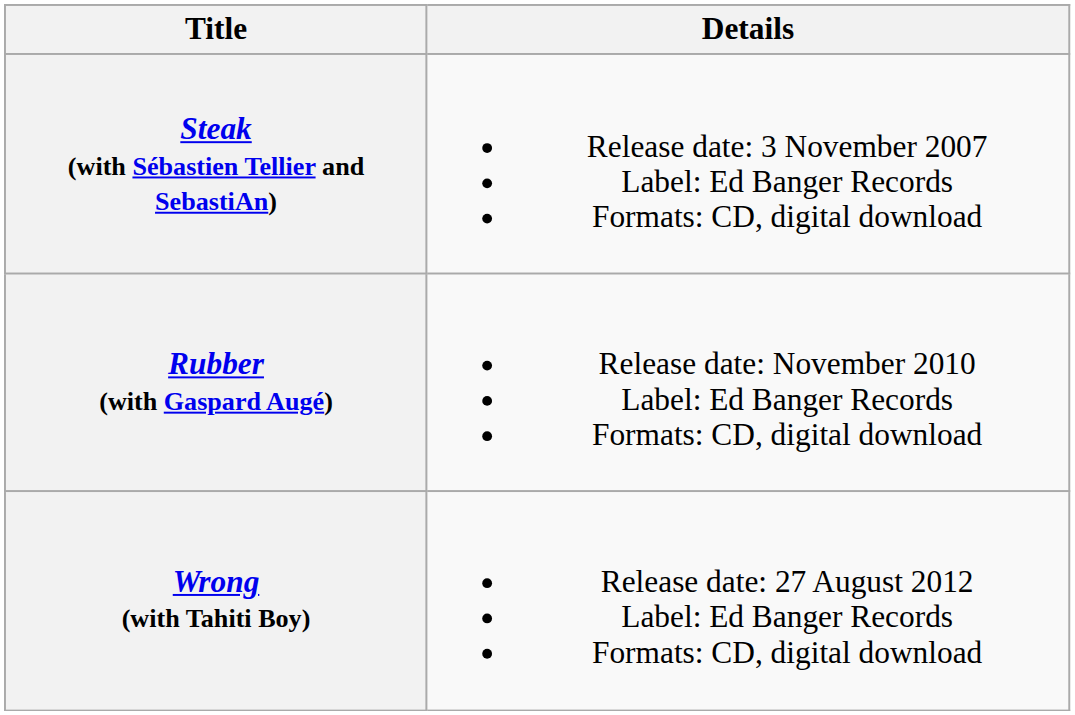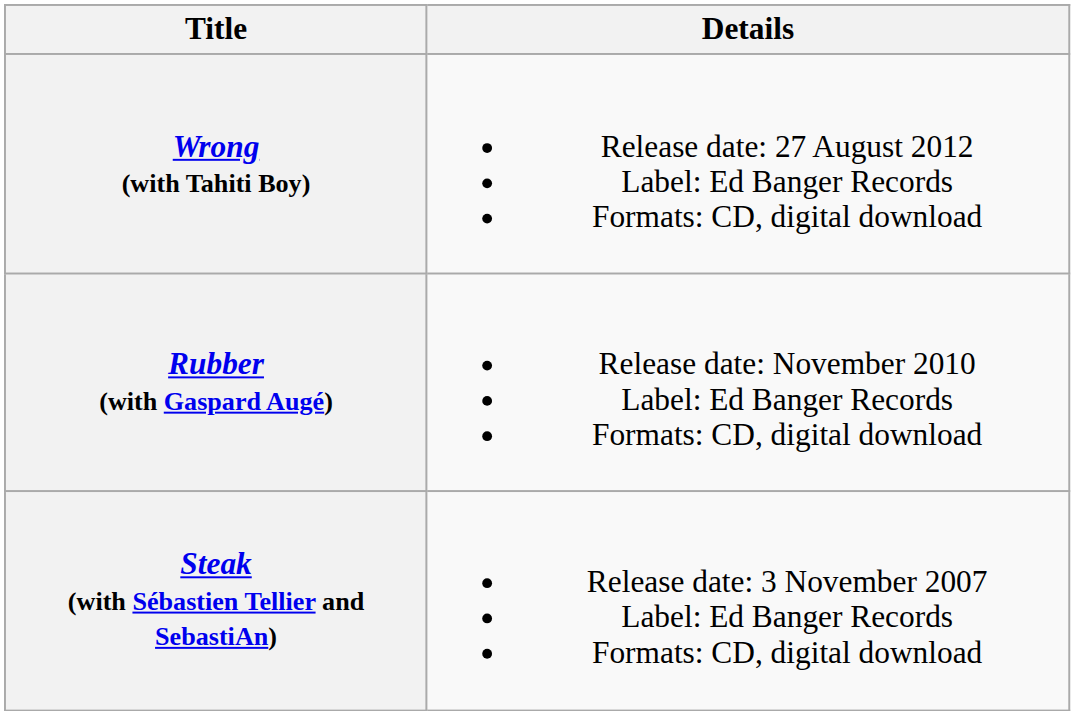rows swapped: Steak (with Sébastien Tellier and SebastiAn) <-> Wrong (with Tahiti Boy)
